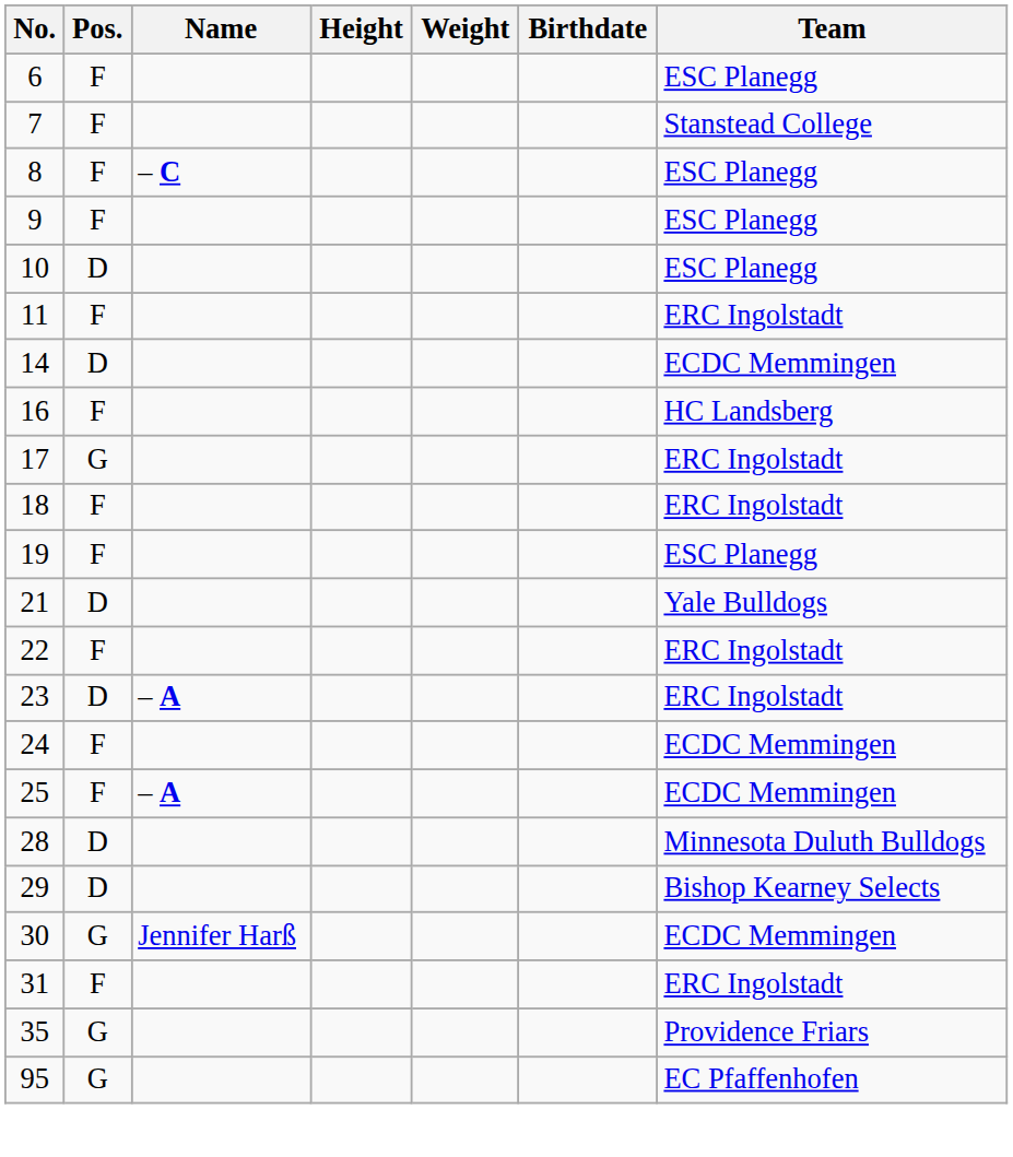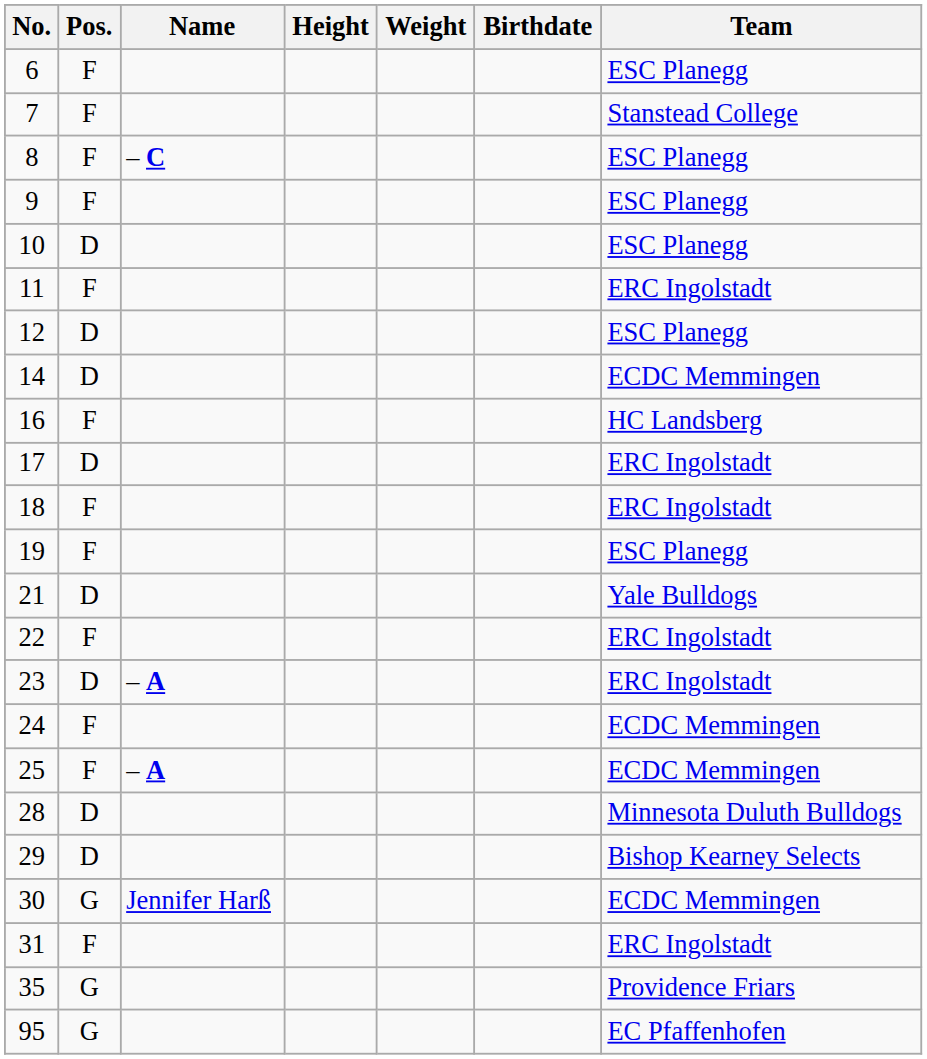+ row: 12 | D | ESC Planegg
17 | Pos.: G -> D
